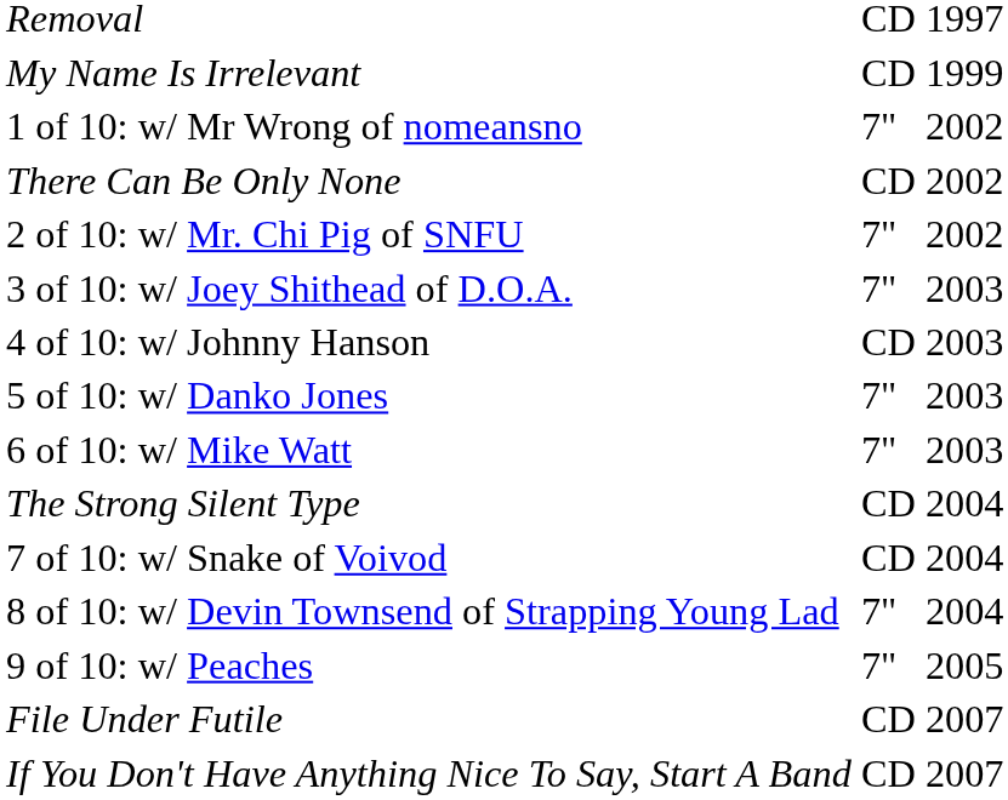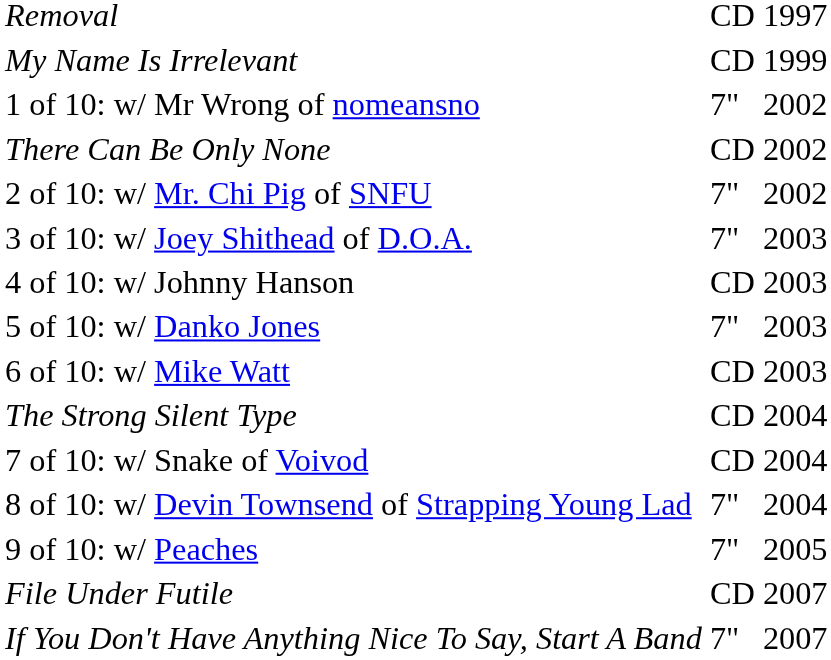6 of 10: w/ Mike Watt | column 2: 7" -> CD
If You Don't Have Anything Nice To Say, Start A Band | column 2: CD -> 7"
